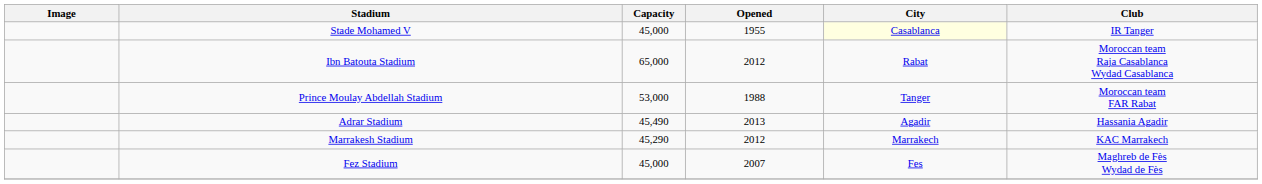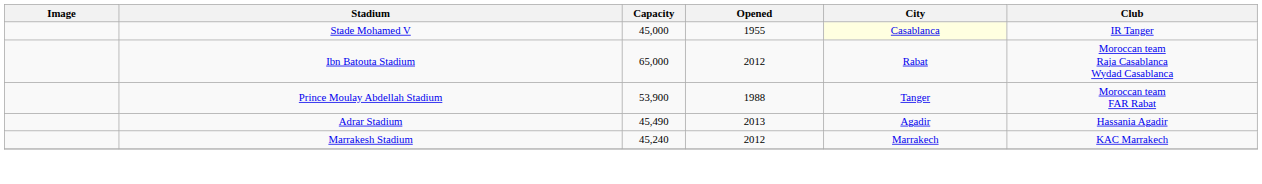Prince Moulay Abdellah Stadium | Capacity: 53,000 -> 53,900
Marrakesh Stadium | Capacity: 45,290 -> 45,240
- row: Fez Stadium | 45,000 | 2007 | Fes | Maghreb de Fès Wydad de Fès
